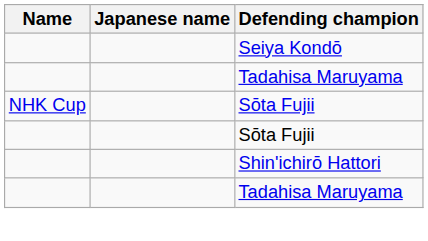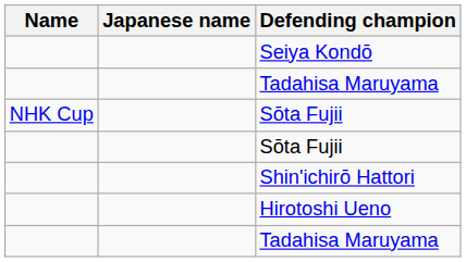+ row: Hirotoshi Ueno
